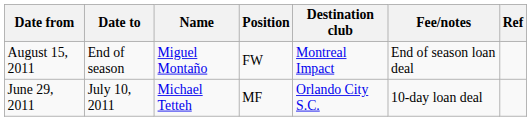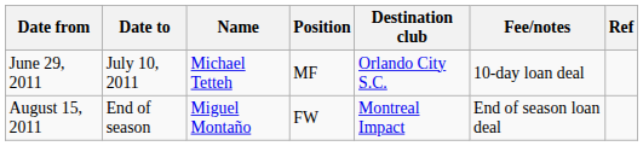rows swapped: June 29, 2011 <-> August 15, 2011
